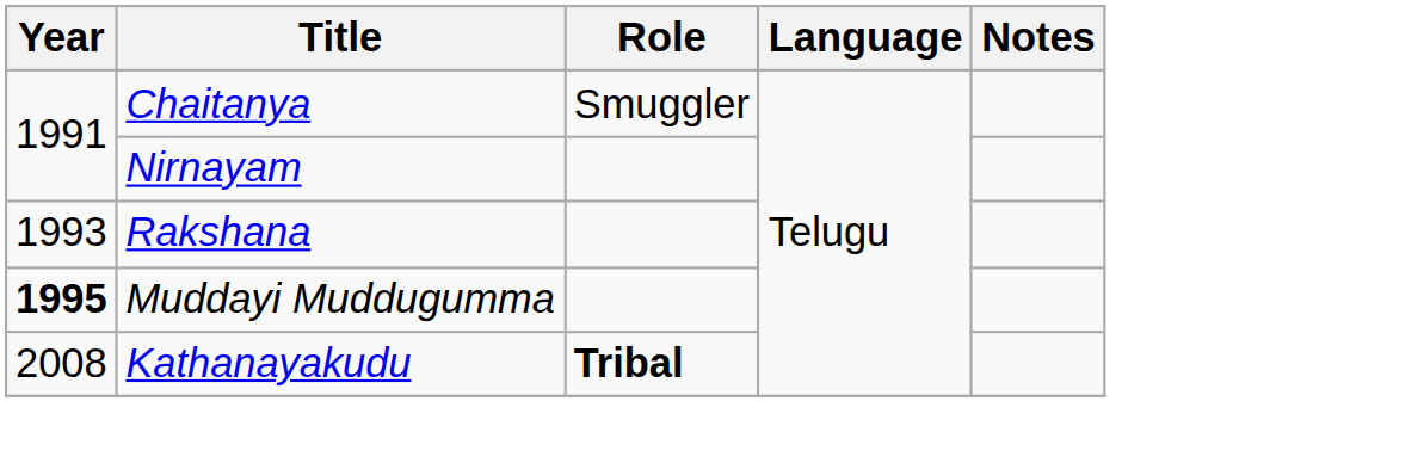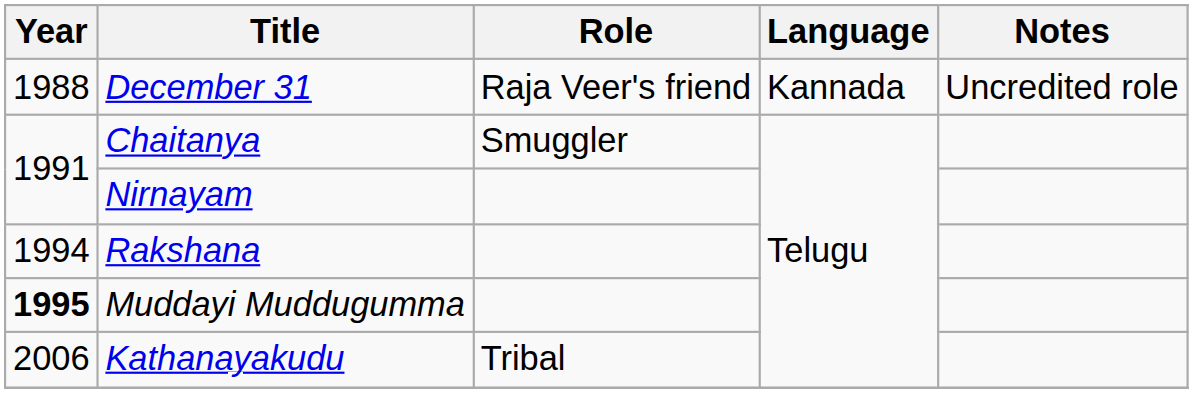+ row: 1988 | December 31 | Raja Veer's friend | Kannada | Uncredited role
Rakshana | Year: 1993 -> 1994
Kathanayakudu | Year: 2008 -> 2006
Kathanayakudu | Role: bold -> normal
